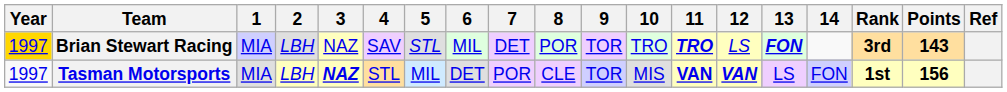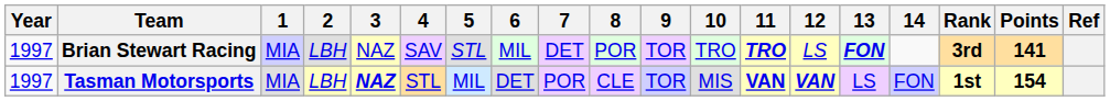Brian Stewart Racing | Year: gold background -> no background
Brian Stewart Racing | Points: 143 -> 141
Tasman Motorsports | Points: 156 -> 154
